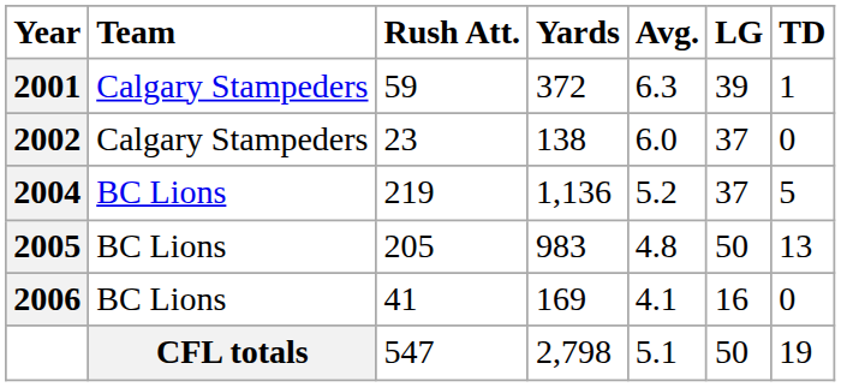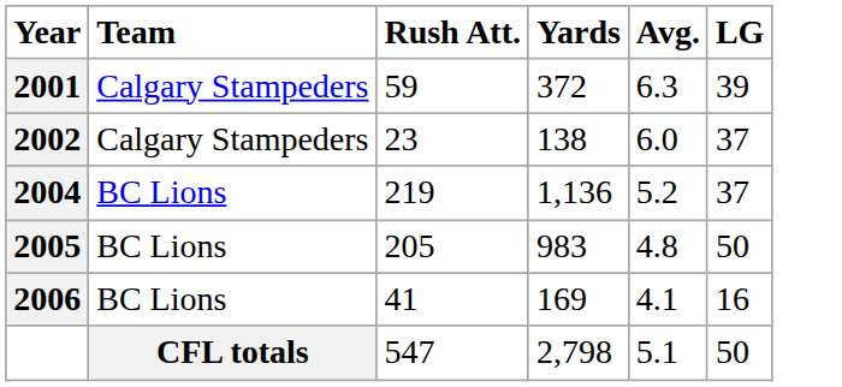- column: TD | 1 | 0 | 5 | 13 | 0 | 19
